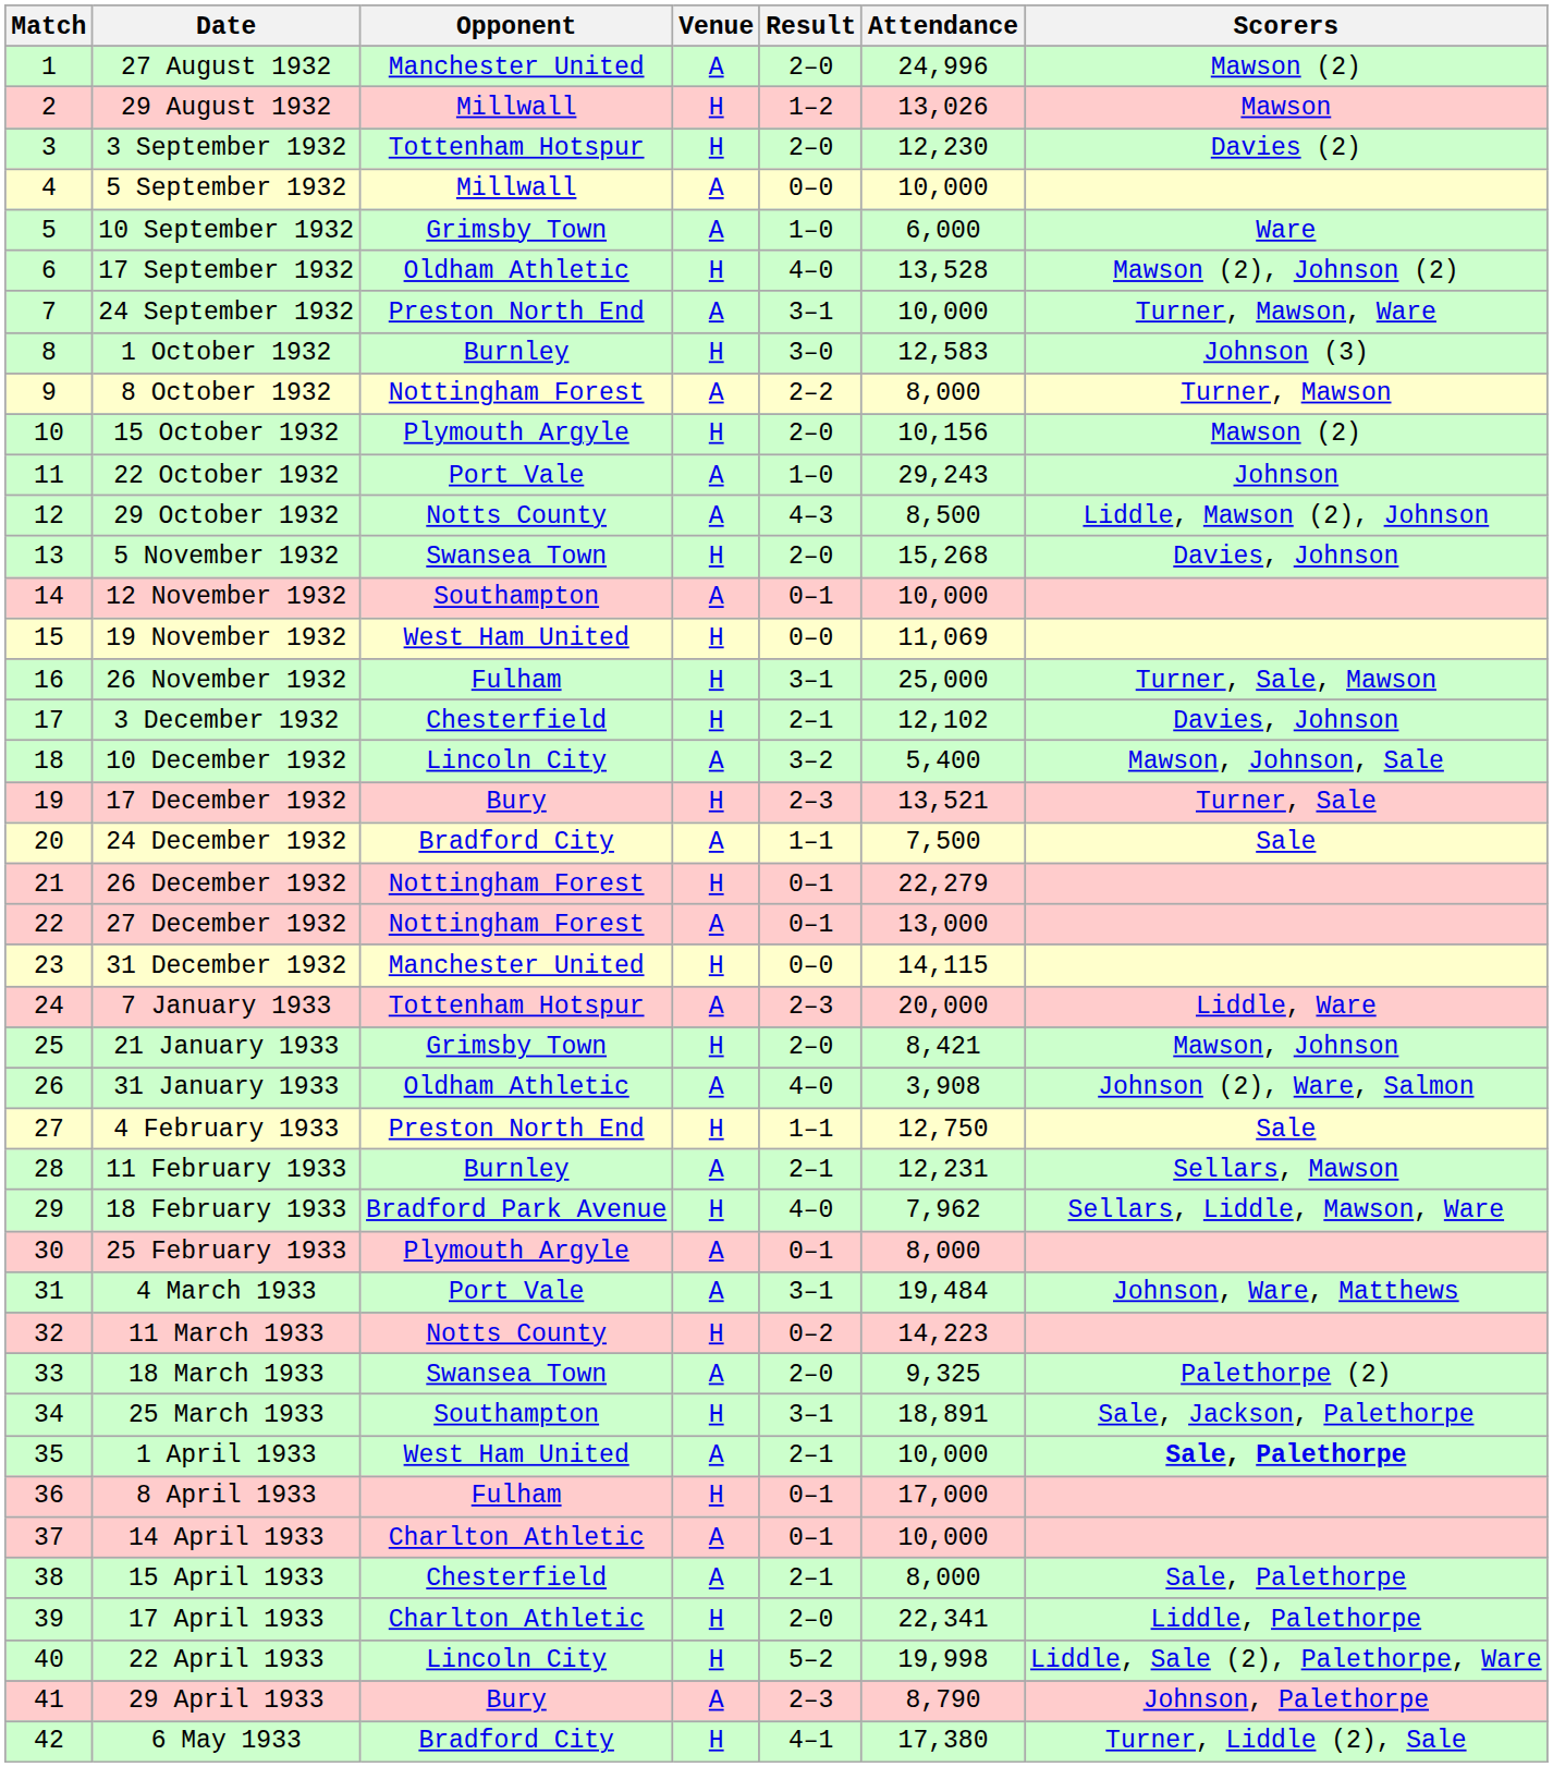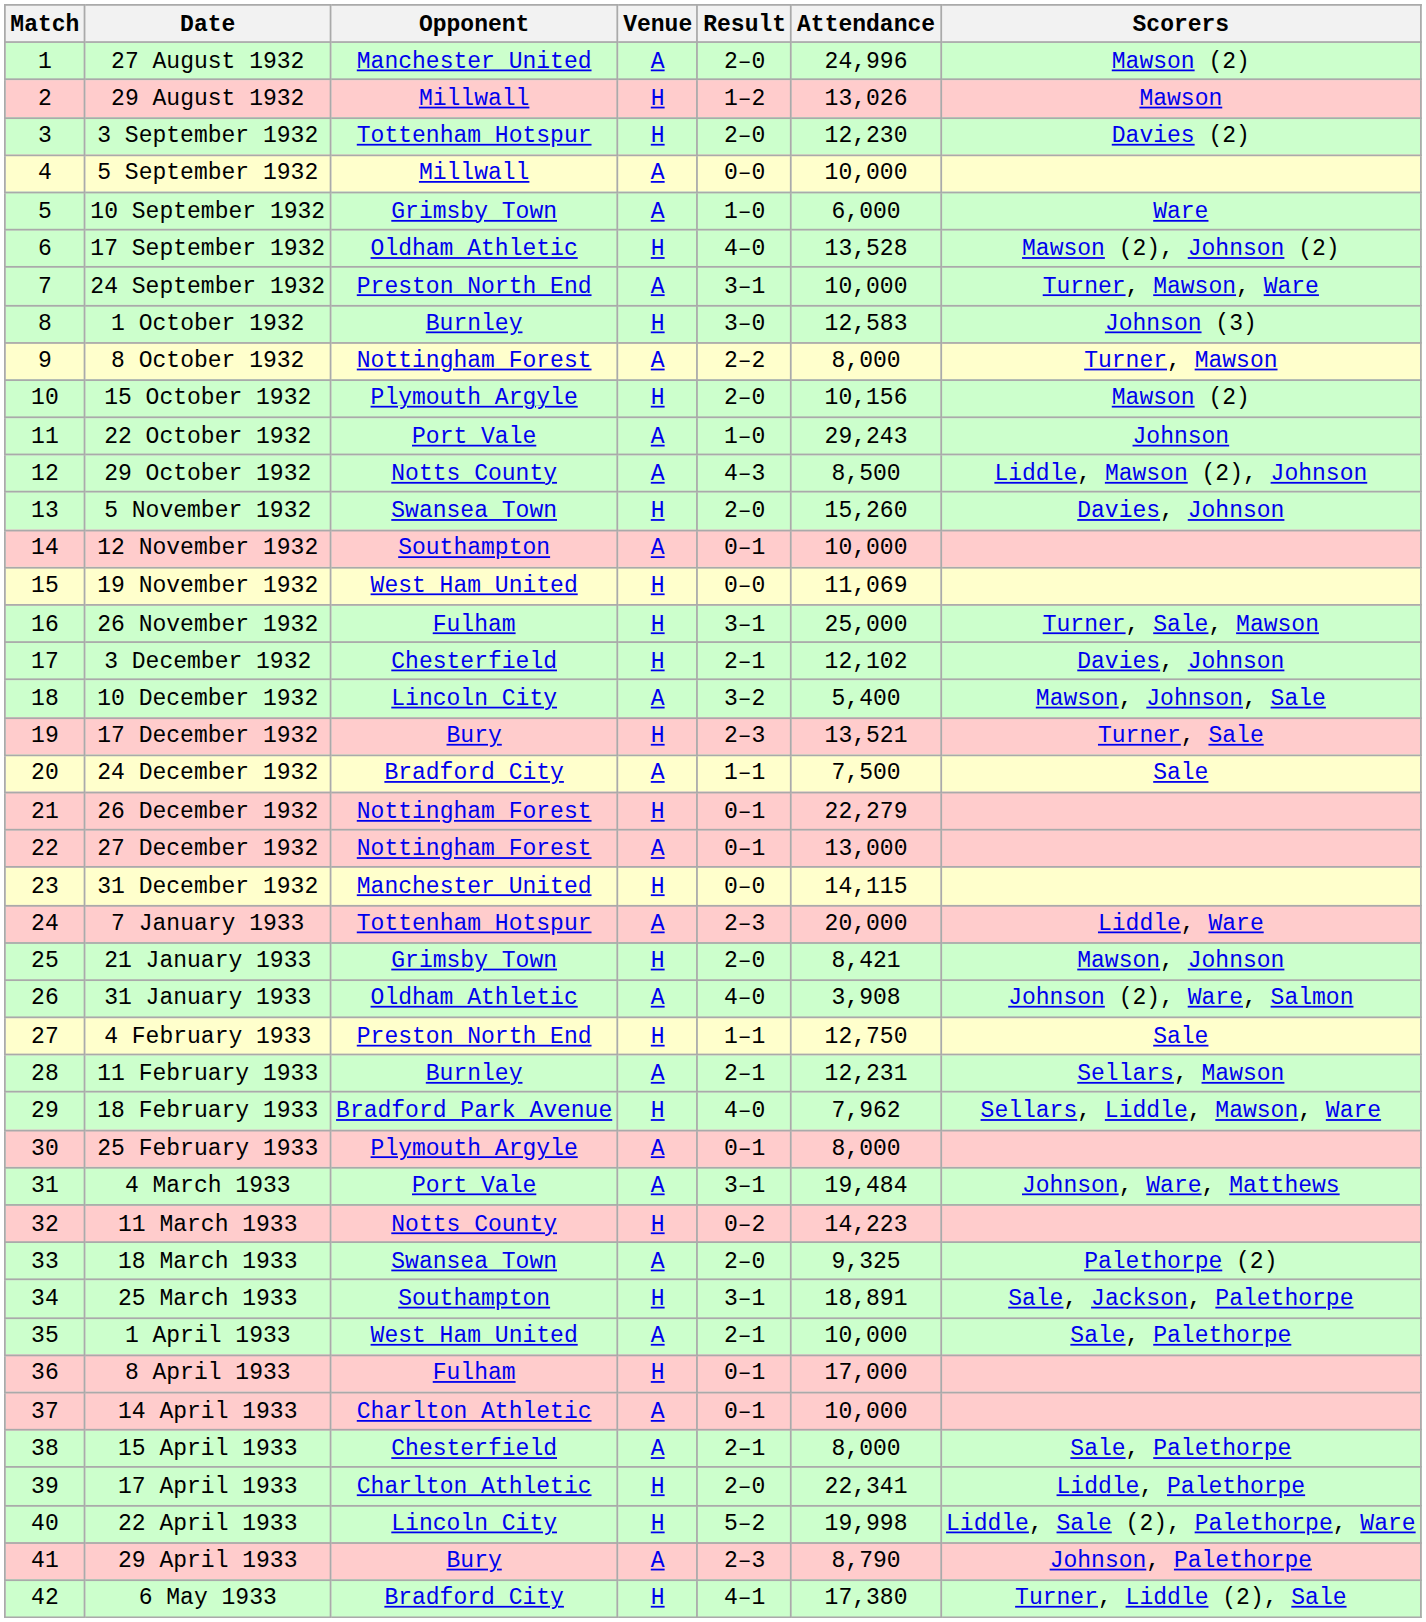5 November 1932 | Attendance: 15,268 -> 15,260
1 April 1933 | Scorers: bold -> normal
